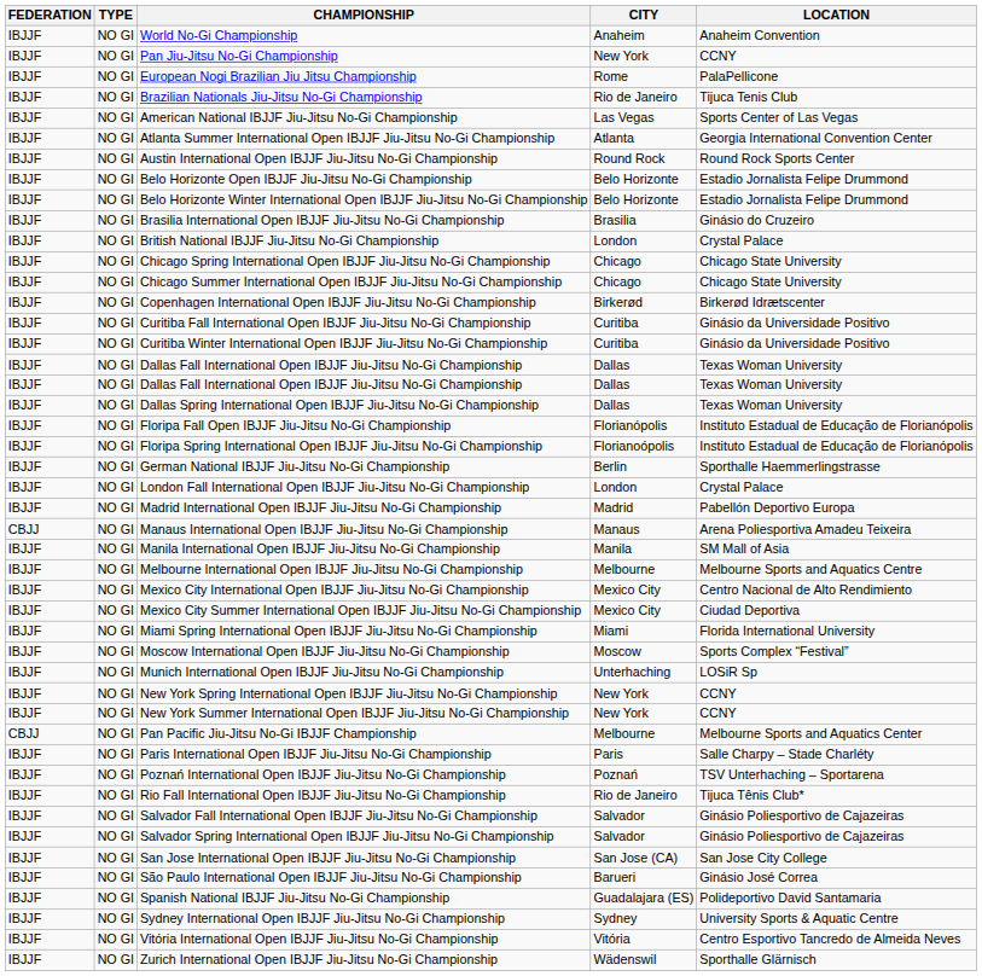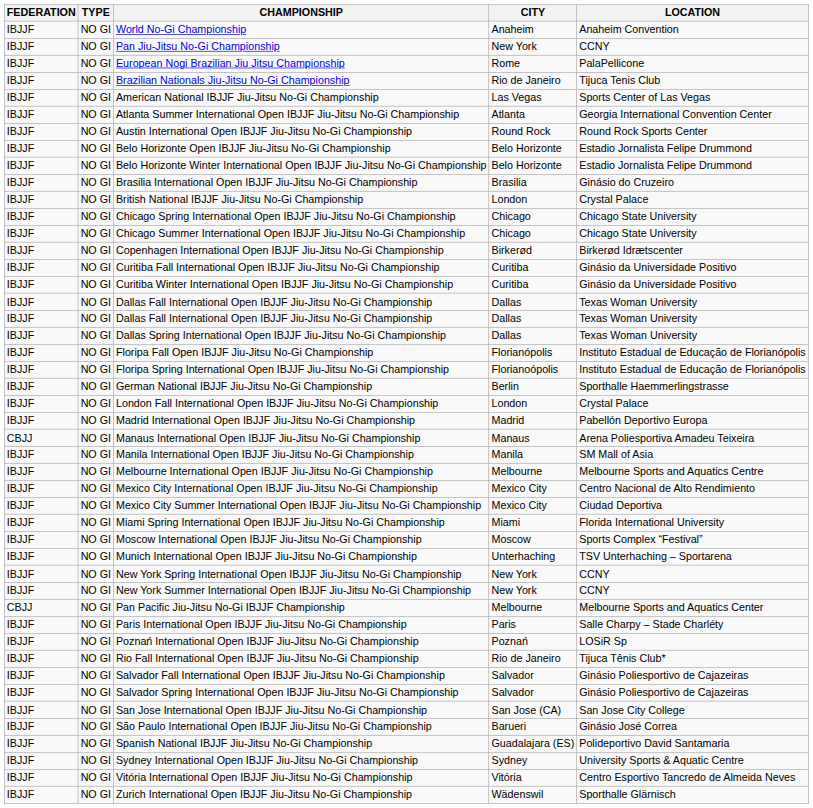Munich International Open IBJJF Jiu-Jitsu No-Gi Championship | LOCATION: LOSiR Sp -> TSV Unterhaching – Sportarena
Poznań International Open IBJJF Jiu-Jitsu No-Gi Championship | LOCATION: TSV Unterhaching – Sportarena -> LOSiR Sp
